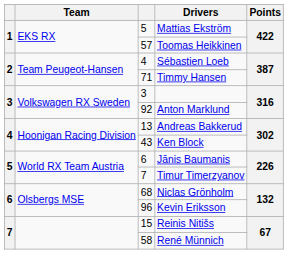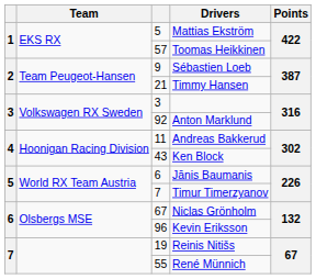Sébastien Loeb | column 3: 4 -> 9
Timmy Hansen | column 3: 71 -> 21
Andreas Bakkerud | column 3: 13 -> 11
Niclas Grönholm | column 3: 68 -> 67
Reinis Nitišs | column 3: 15 -> 19
René Münnich | column 3: 58 -> 55
